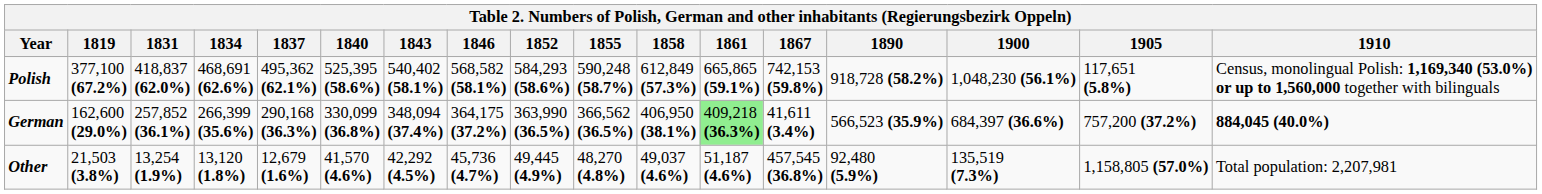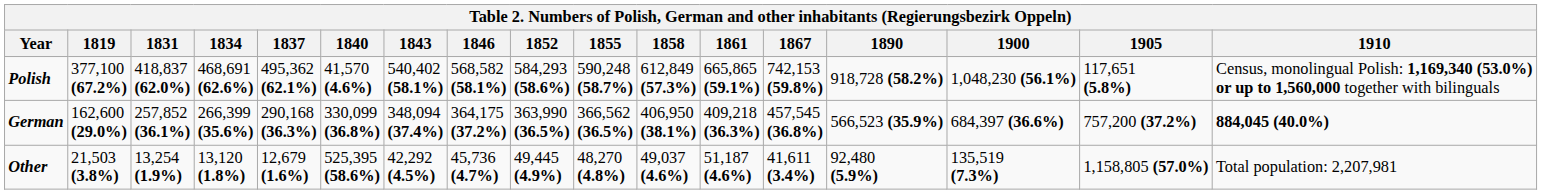Polish | 1840: 525,395 (58.6%) -> 41,570 (4.6%)
German | 1861: lightgreen background -> no background
German | 1867: 41,611 (3.4%) -> 457,545 (36.8%)
Other | 1840: 41,570 (4.6%) -> 525,395 (58.6%)
Other | 1867: 457,545 (36.8%) -> 41,611 (3.4%)
